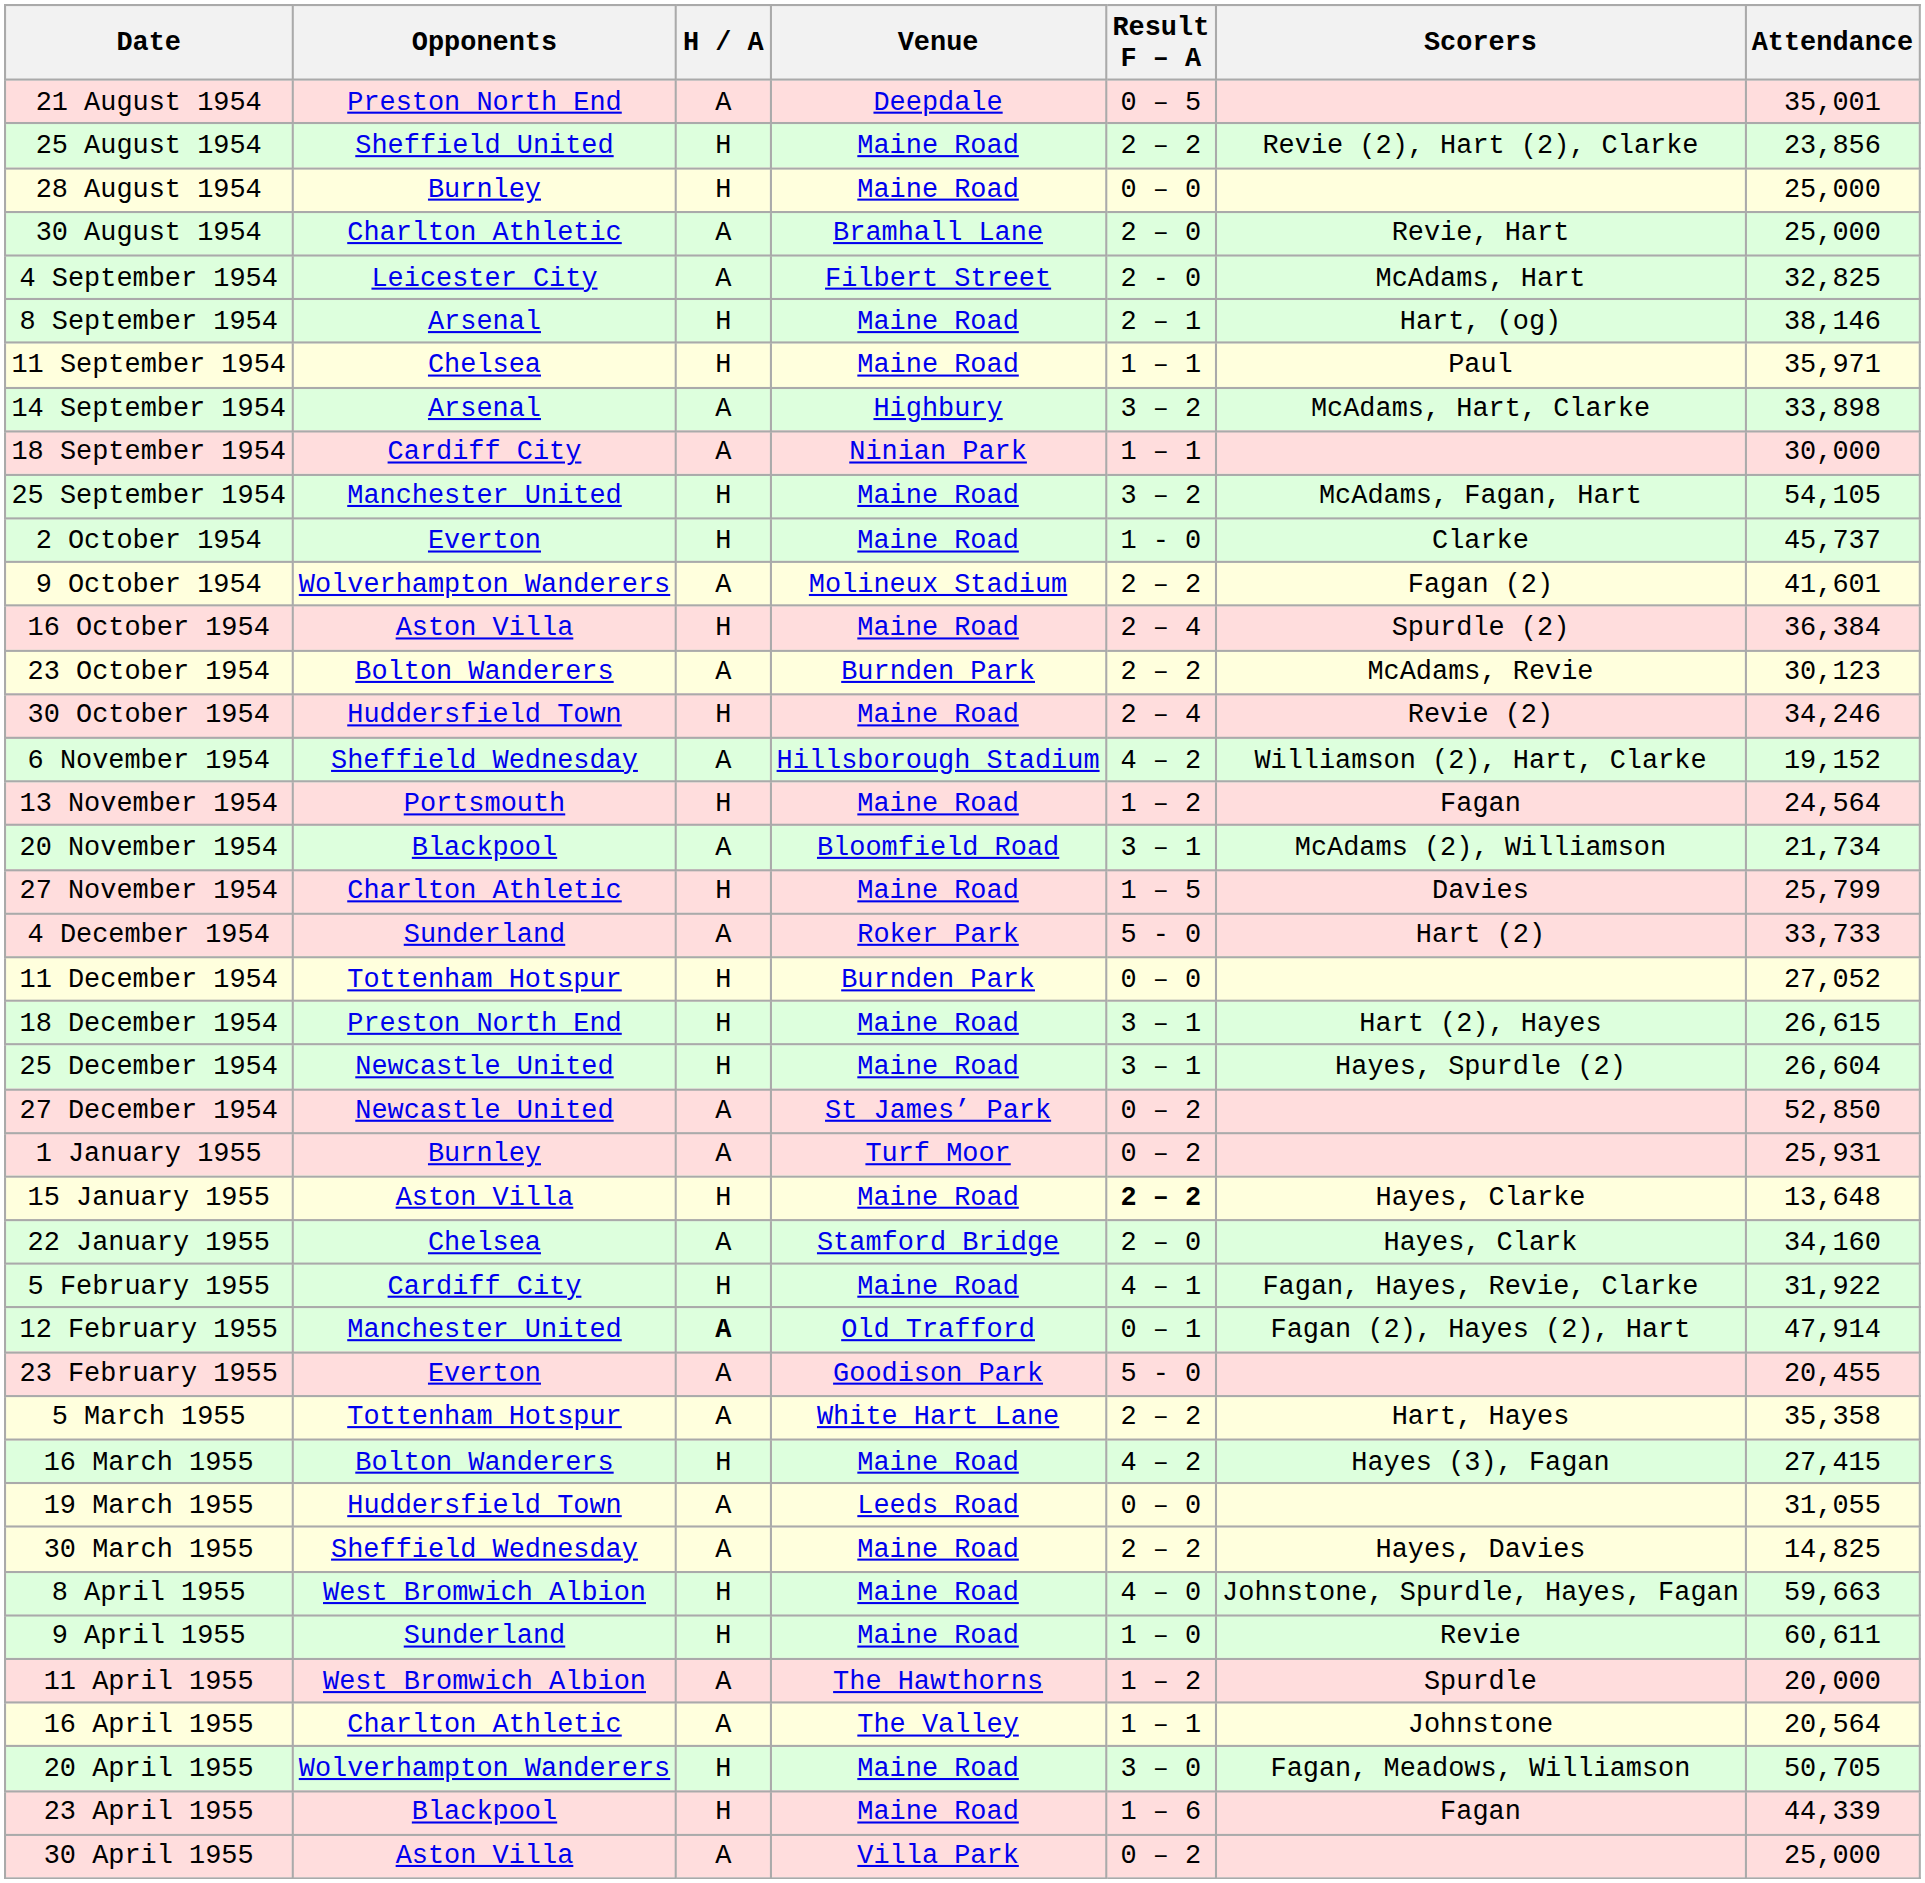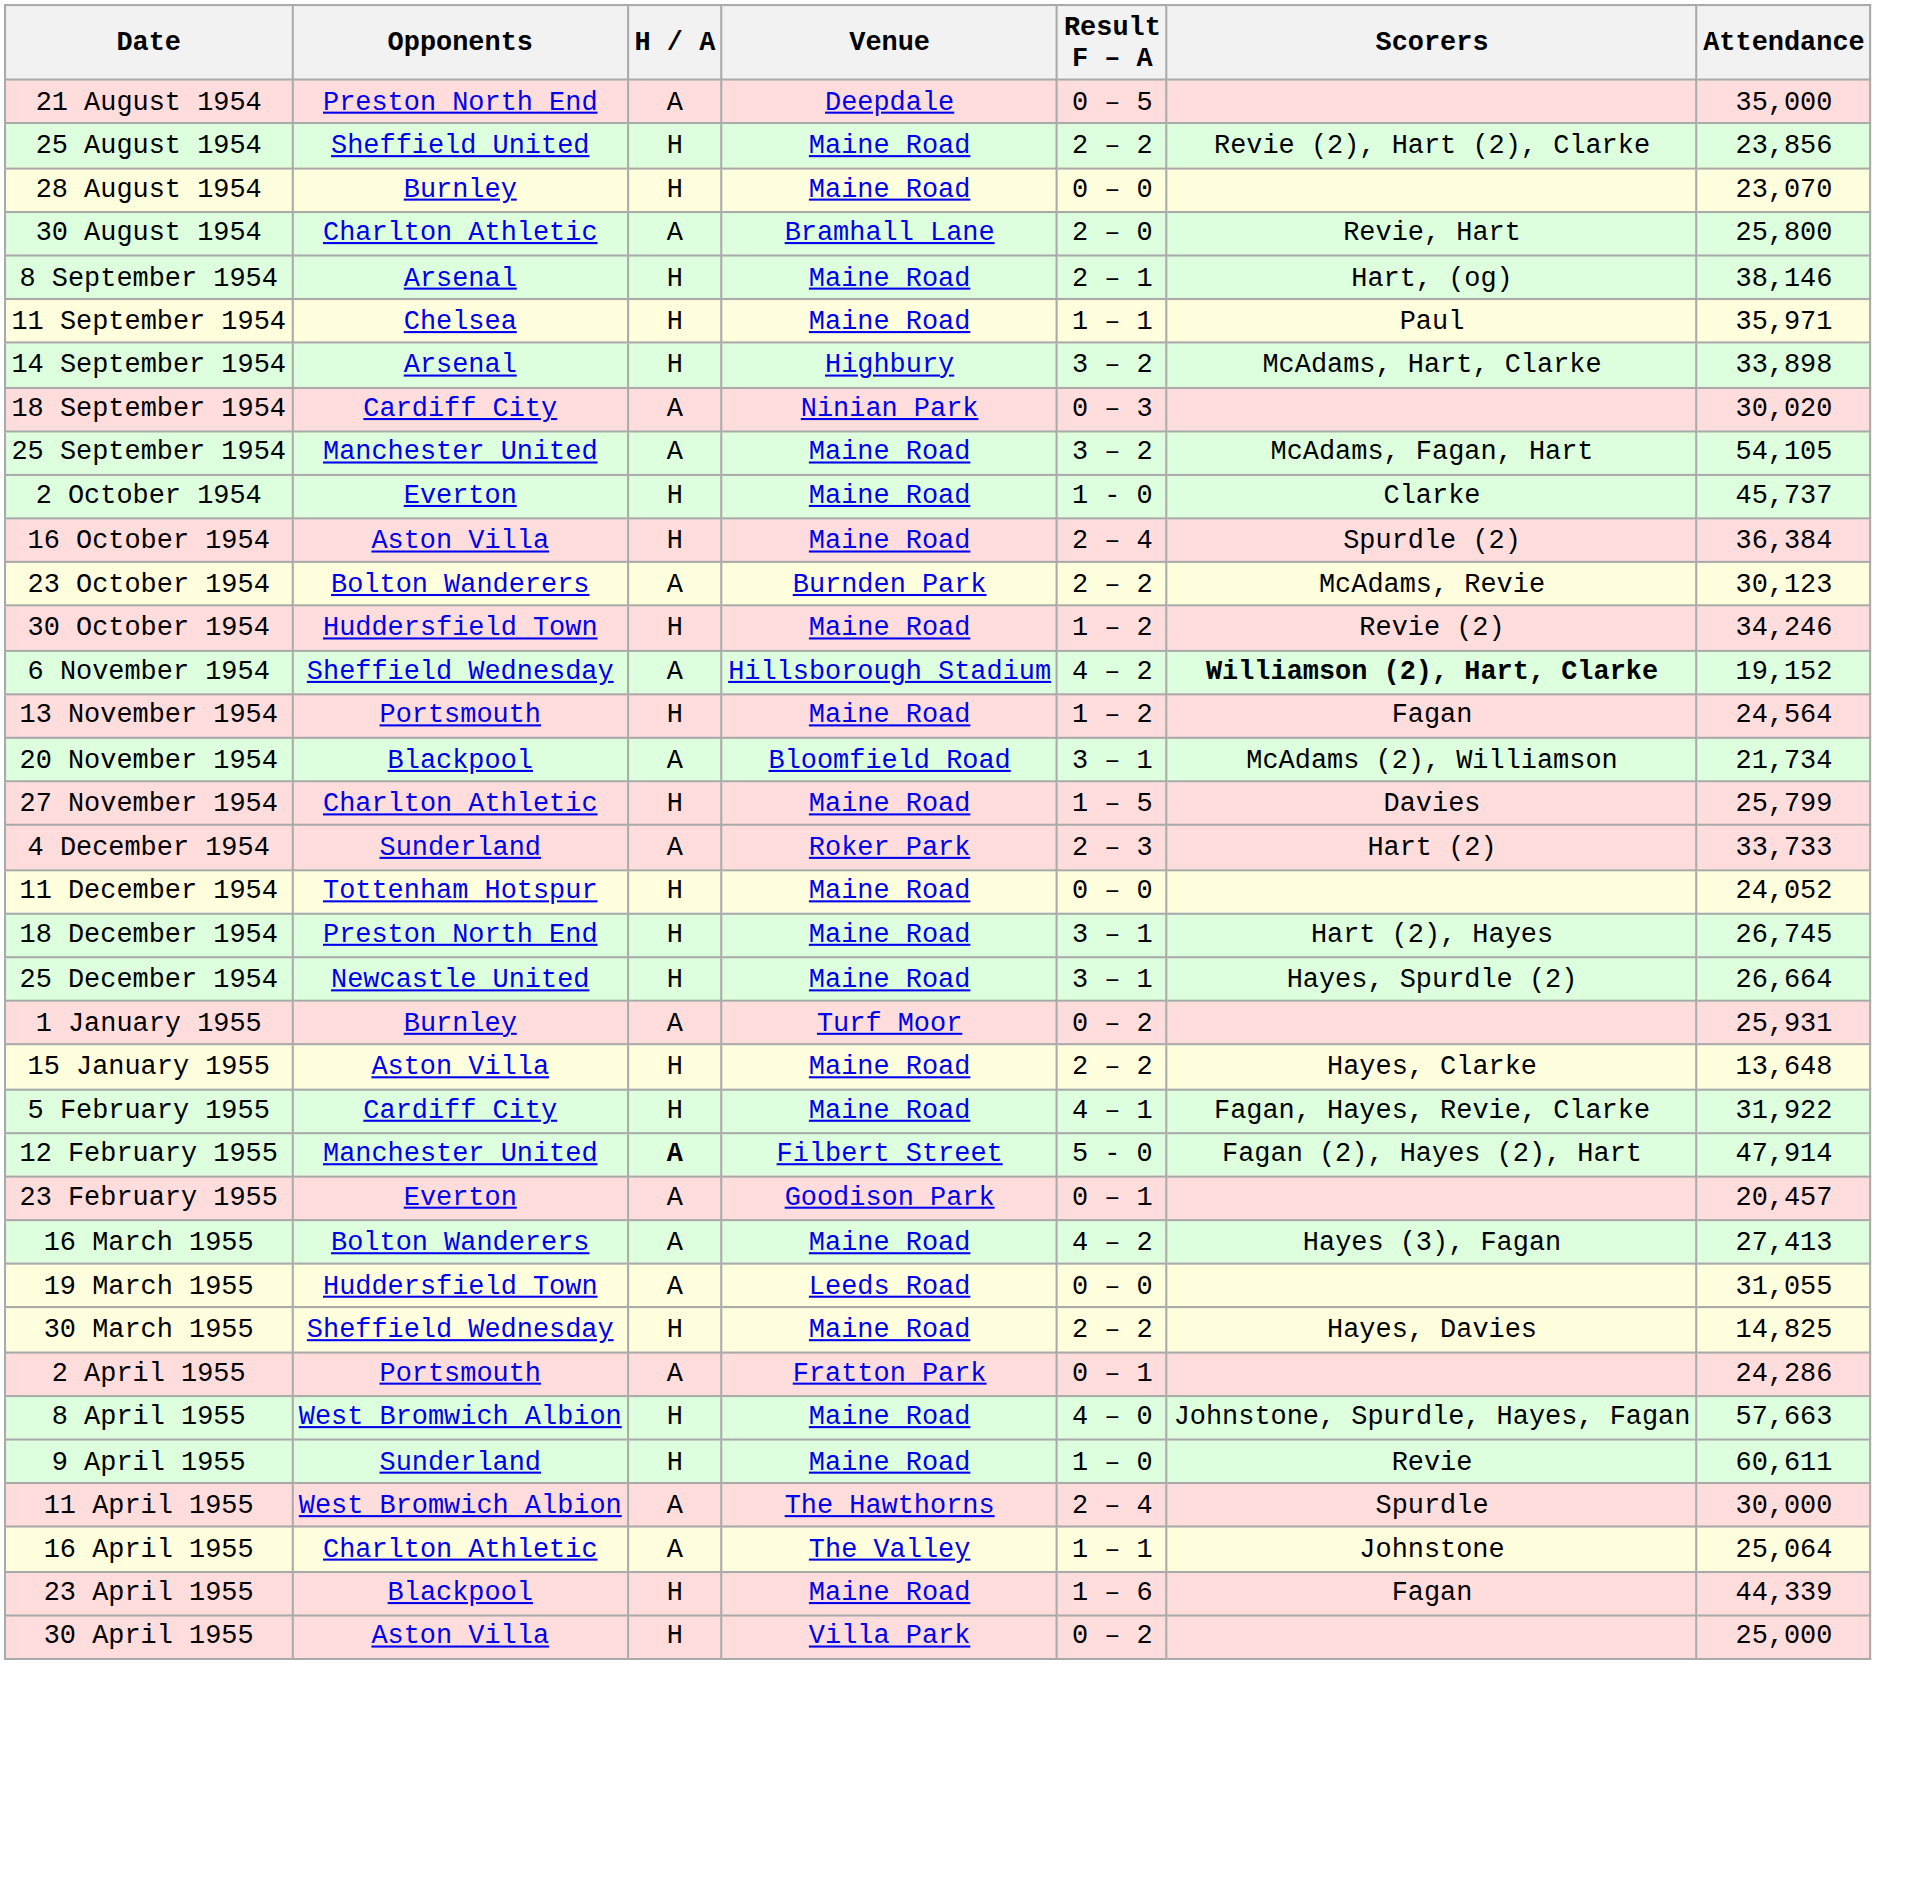21 August 1954 | Attendance: 35,001 -> 35,000
28 August 1954 | Attendance: 25,000 -> 23,070
30 August 1954 | Attendance: 25,000 -> 25,800
- row: 4 September 1954 | Leicester City | A | Filbert Street | 2 - 0 | McAdams, Hart | 32,825
14 September 1954 | H / A: A -> H
18 September 1954 | Result F – A: 1 – 1 -> 0 – 3
18 September 1954 | Attendance: 30,000 -> 30,020
25 September 1954 | H / A: H -> A
- row: 9 October 1954 | Wolverhampton Wanderers | A | Molineux Stadium | 2 – 2 | Fagan (2) | 41,601
30 October 1954 | Result F – A: 2 – 4 -> 1 – 2
6 November 1954 | Scorers: normal -> bold
4 December 1954 | Result F – A: 5 - 0 -> 2 – 3
11 December 1954 | Venue: Burnden Park -> Maine Road
11 December 1954 | Attendance: 27,052 -> 24,052
18 December 1954 | Attendance: 26,615 -> 26,745
25 December 1954 | Attendance: 26,604 -> 26,664
- row: 27 December 1954 | Newcastle United | A | St James’ Park | 0 – 2 | 52,850
15 January 1955 | Result F – A: bold -> normal
- row: 22 January 1955 | Chelsea | A | Stamford Bridge | 2 – 0 | Hayes, Clark | 34,160
12 February 1955 | Venue: Old Trafford -> Filbert Street
12 February 1955 | Result F – A: 0 – 1 -> 5 - 0
23 February 1955 | Result F – A: 5 - 0 -> 0 – 1
23 February 1955 | Attendance: 20,455 -> 20,457
- row: 5 March 1955 | Tottenham Hotspur | A | White Hart Lane | 2 – 2 | Hart, Hayes | 35,358
16 March 1955 | H / A: H -> A
16 March 1955 | Attendance: 27,415 -> 27,413
30 March 1955 | H / A: A -> H
+ row: 2 April 1955 | Portsmouth | A | Fratton Park | 0 – 1 | 24,286
8 April 1955 | Attendance: 59,663 -> 57,663
11 April 1955 | Result F – A: 1 – 2 -> 2 – 4
11 April 1955 | Attendance: 20,000 -> 30,000
16 April 1955 | Attendance: 20,564 -> 25,064
- row: 20 April 1955 | Wolverhampton Wanderers | H | Maine Road | 3 – 0 | Fagan, Meadows, Williamson | 50,705
30 April 1955 | H / A: A -> H
